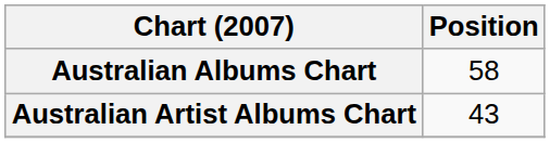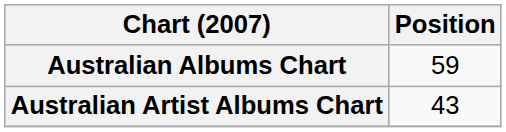Australian Albums Chart | Position: 58 -> 59
